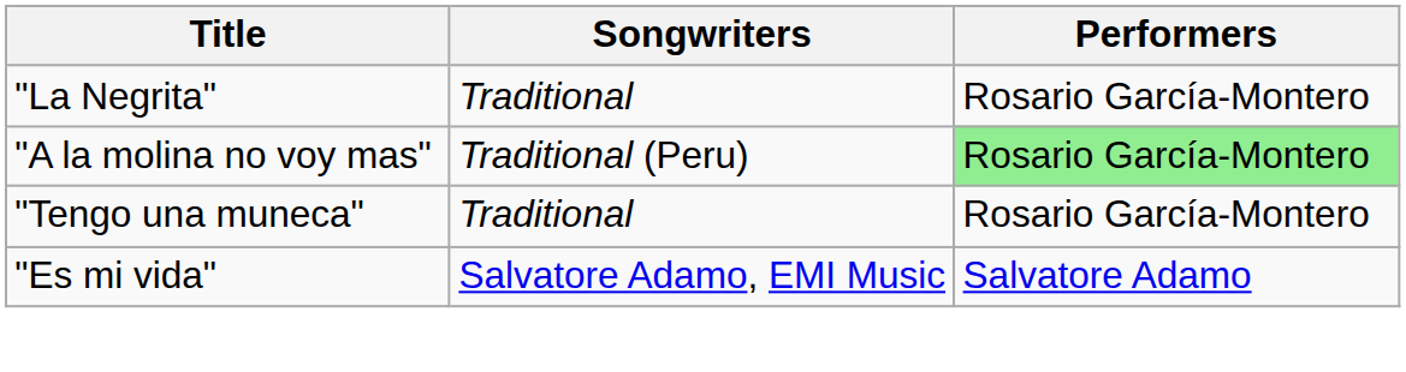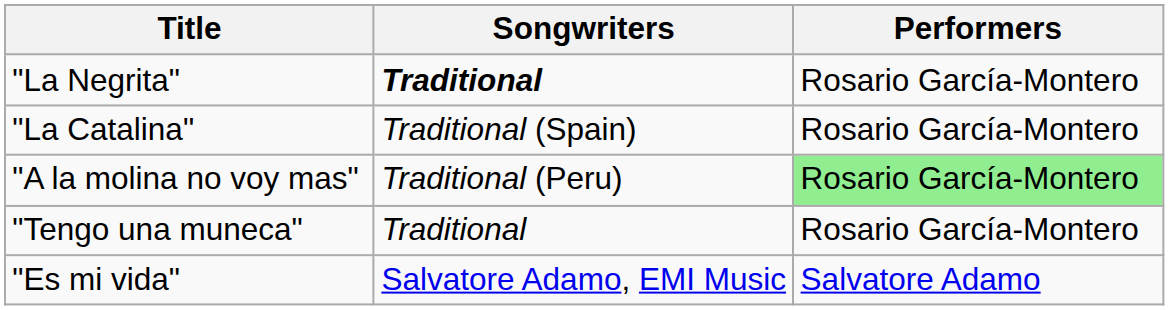"La Negrita" | Songwriters: normal -> bold
+ row: "La Catalina" | Traditional (Spain) | Rosario García-Montero
